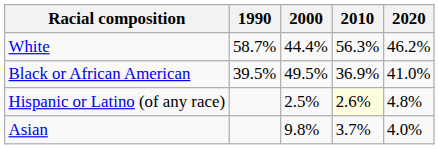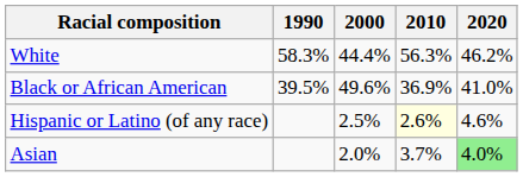White | 1990: 58.7% -> 58.3%
Black or African American | 2000: 49.5% -> 49.6%
Hispanic or Latino (of any race) | 2020: 4.8% -> 4.6%
Asian | 2000: 9.8% -> 2.0%
Asian | 2020: no background -> lightgreen background
